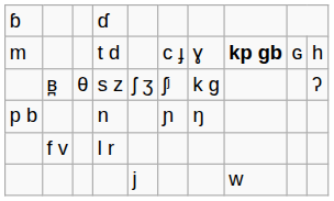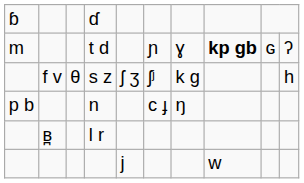t d | column 6: c ɟ -> ɲ
t d | column 10: h -> ʔ
s z | column 2: ʙ̪ -> f v
s z | column 10: ʔ -> h
n | column 6: ɲ -> c ɟ
l r | column 2: f v -> ʙ̪
